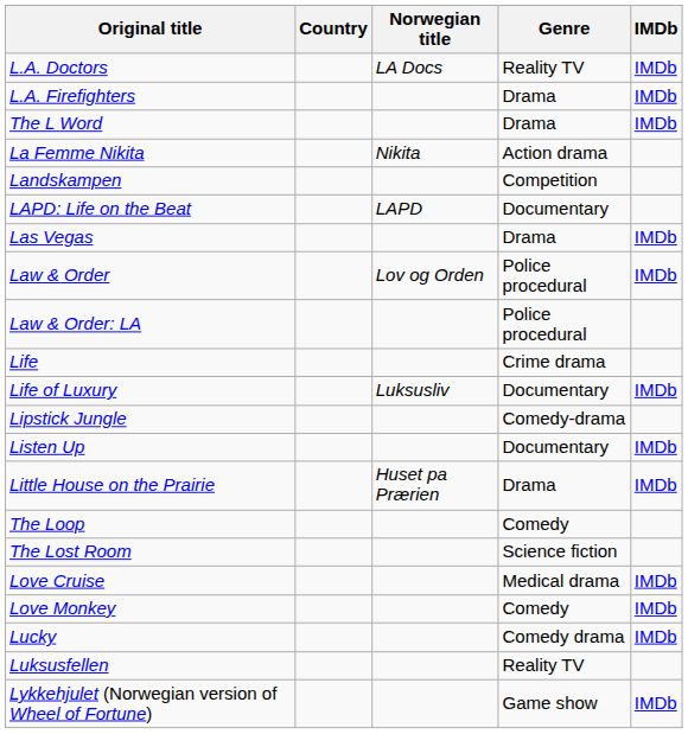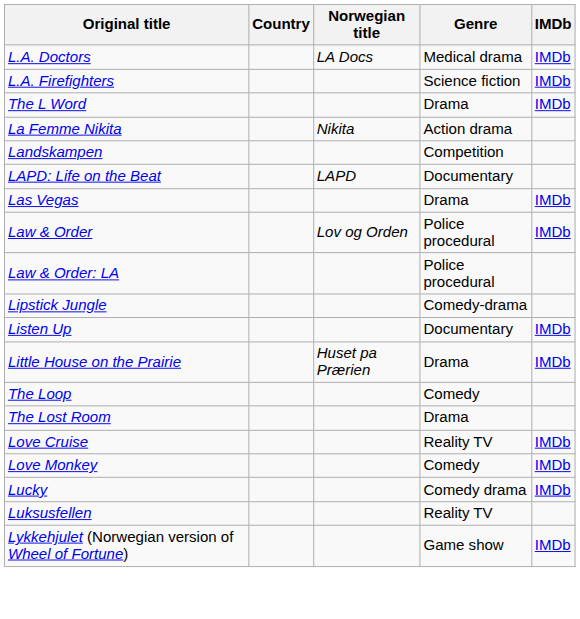L.A. Doctors | Genre: Reality TV -> Medical drama
L.A. Firefighters | Genre: Drama -> Science fiction
- row: Life | Crime drama
- row: Life of Luxury | Luksusliv | Documentary | IMDb
The Lost Room | Genre: Science fiction -> Drama
Love Cruise | Genre: Medical drama -> Reality TV
